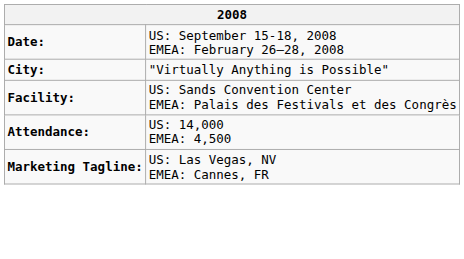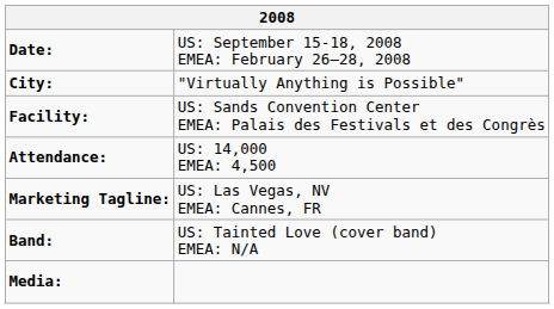+ row: Band: | US: Tainted Love (cover band) EMEA: N/A
+ row: Media:
